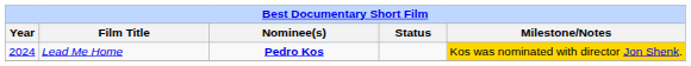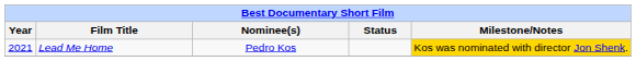Lead Me Home | Year: 2024 -> 2021
Lead Me Home | Nominee(s): bold -> normal
